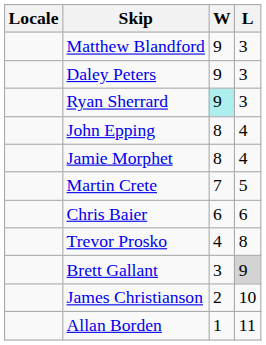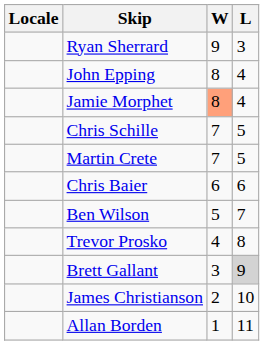- row: Matthew Blandford | 9 | 3
- row: Daley Peters | 9 | 3
Ryan Sherrard | W: paleturquoise background -> no background
Jamie Morphet | W: no background -> lightsalmon background
+ row: Chris Schille | 7 | 5
+ row: Ben Wilson | 5 | 7
